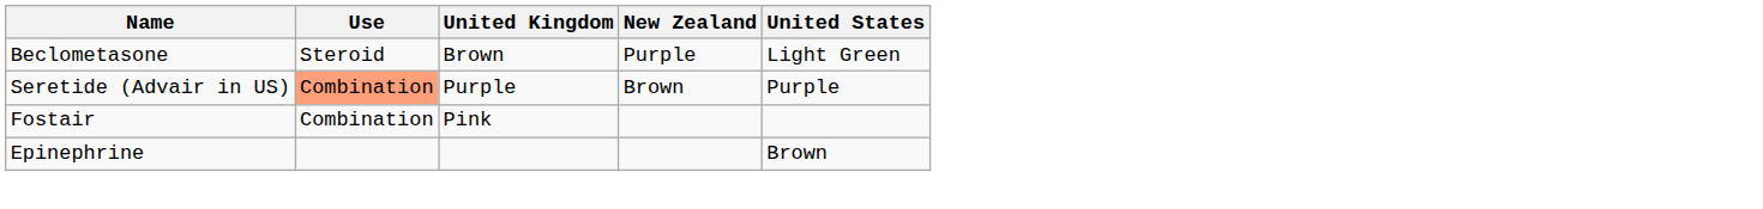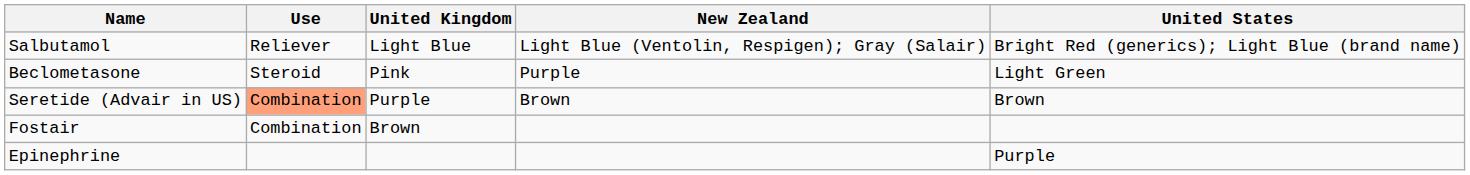+ row: Salbutamol | Reliever | Light Blue | Light Blue (Ventolin, Respigen); Gray (Salair) | Bright Red (generics); Light Blue (brand name)
Beclometasone | United Kingdom: Brown -> Pink
Seretide (Advair in US) | United States: Purple -> Brown
Fostair | United Kingdom: Pink -> Brown
Epinephrine | United States: Brown -> Purple
